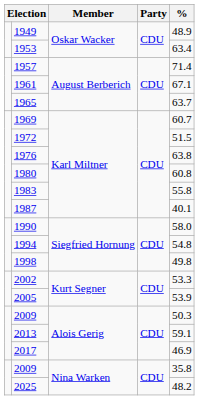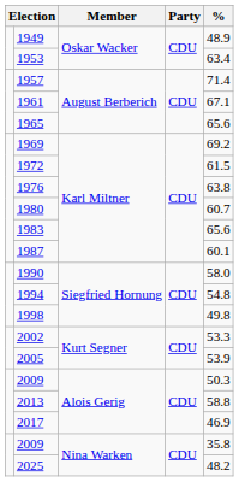1965 | %: 63.7 -> 65.6
1969 | %: 60.7 -> 69.2
1972 | %: 51.5 -> 61.5
1980 | %: 60.8 -> 60.7
1983 | %: 55.8 -> 65.6
1987 | %: 40.1 -> 60.1
2013 | %: 59.1 -> 58.8
